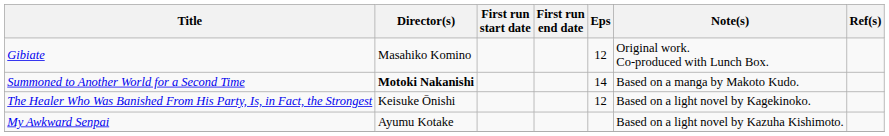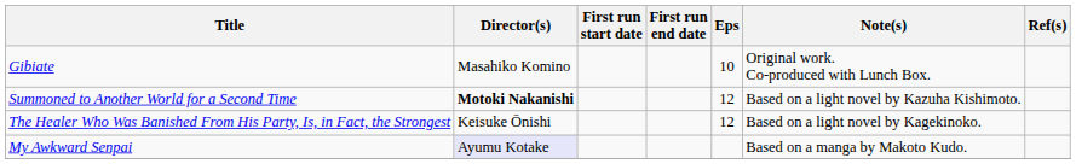Gibiate | Eps: 12 -> 10
Summoned to Another World for a Second Time | Eps: 14 -> 12
Summoned to Another World for a Second Time | Note(s): Based on a manga by Makoto Kudo. -> Based on a light novel by Kazuha Kishimoto.
My Awkward Senpai | Director(s): no background -> lavender background
My Awkward Senpai | Note(s): Based on a light novel by Kazuha Kishimoto. -> Based on a manga by Makoto Kudo.
